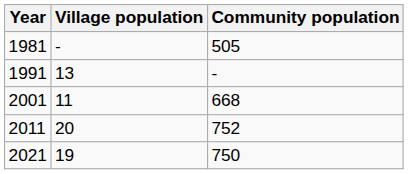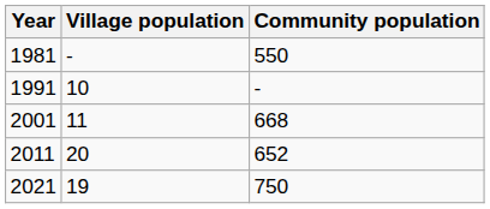1981 | Community population: 505 -> 550
1991 | Village population: 13 -> 10
2011 | Community population: 752 -> 652
